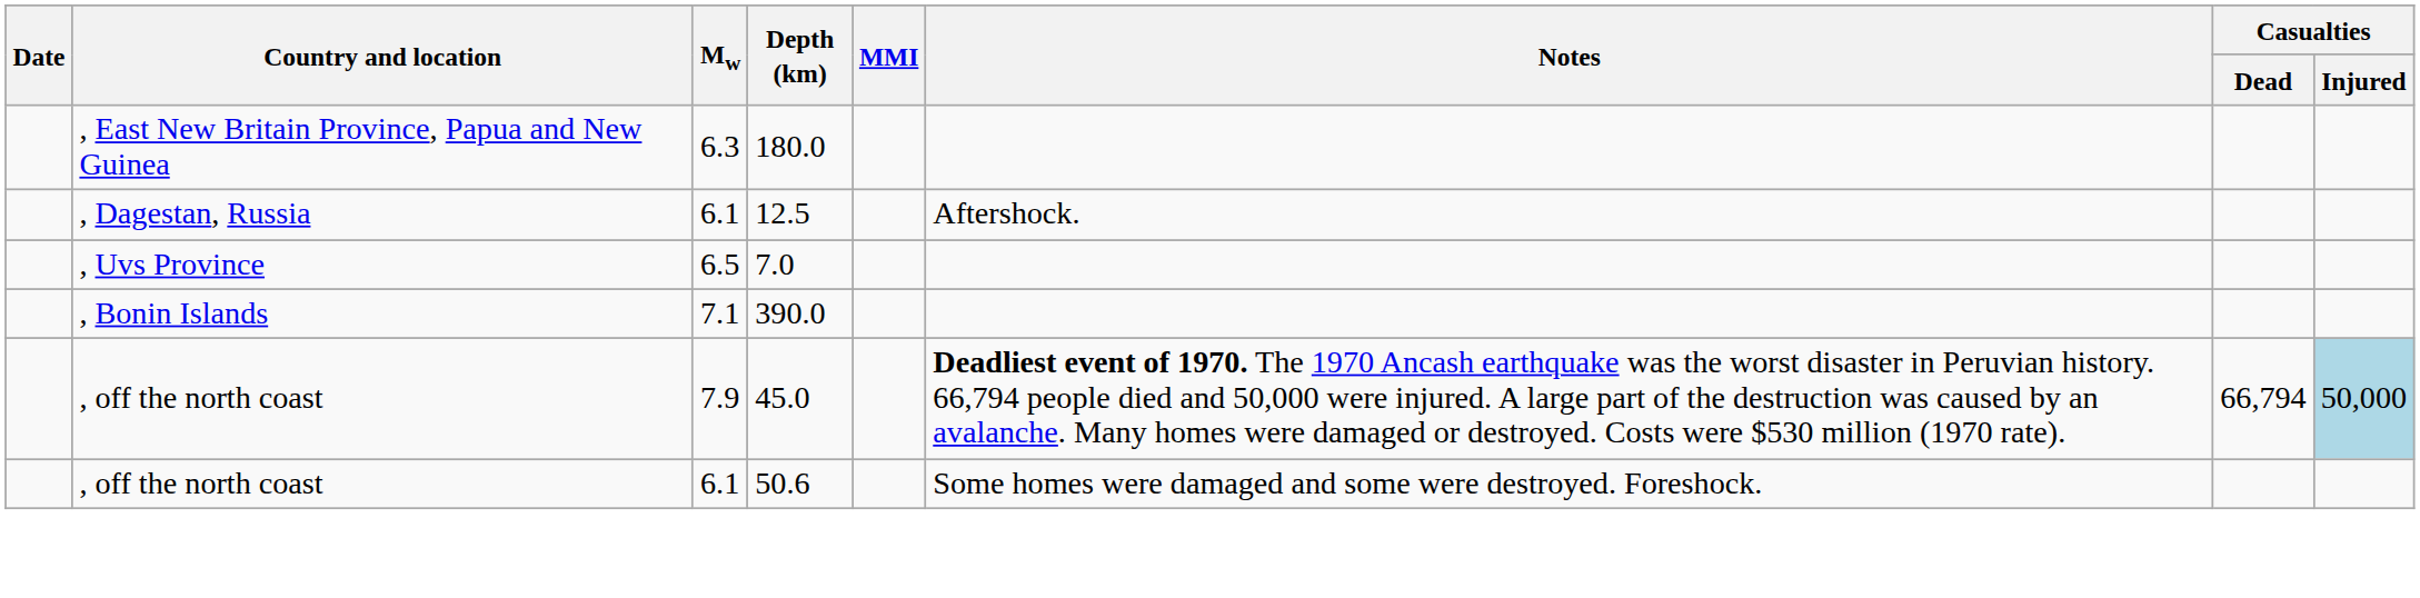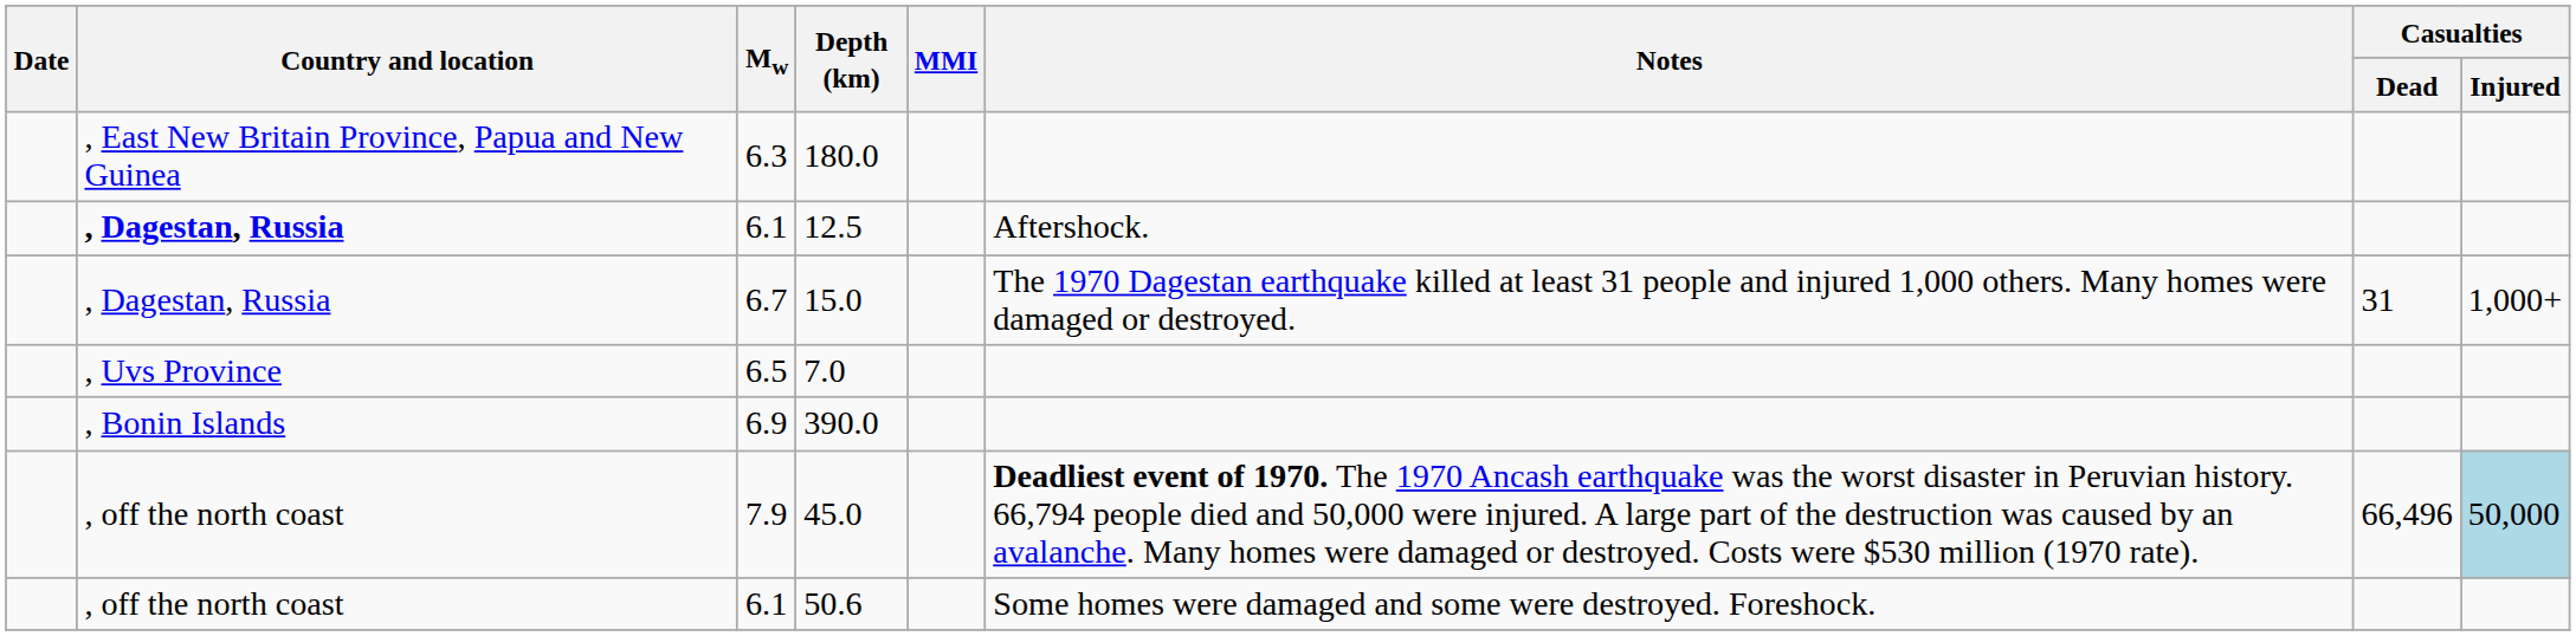12.5 | Country and location: normal -> bold
+ row: , Dagestan, Russia | 6.7 | 15.0 | The 1970 Dagestan earthquake killed at least 31 people and injured 1,000 others. Many homes were damaged or destroyed. | 31 | 1,000+
390.0 | Mw: 7.1 -> 6.9
45.0 | Casualties / Dead: 66,794 -> 66,496
